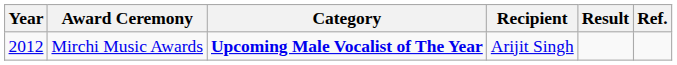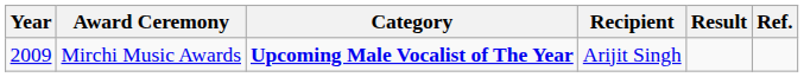Mirchi Music Awards | Year: 2012 -> 2009
